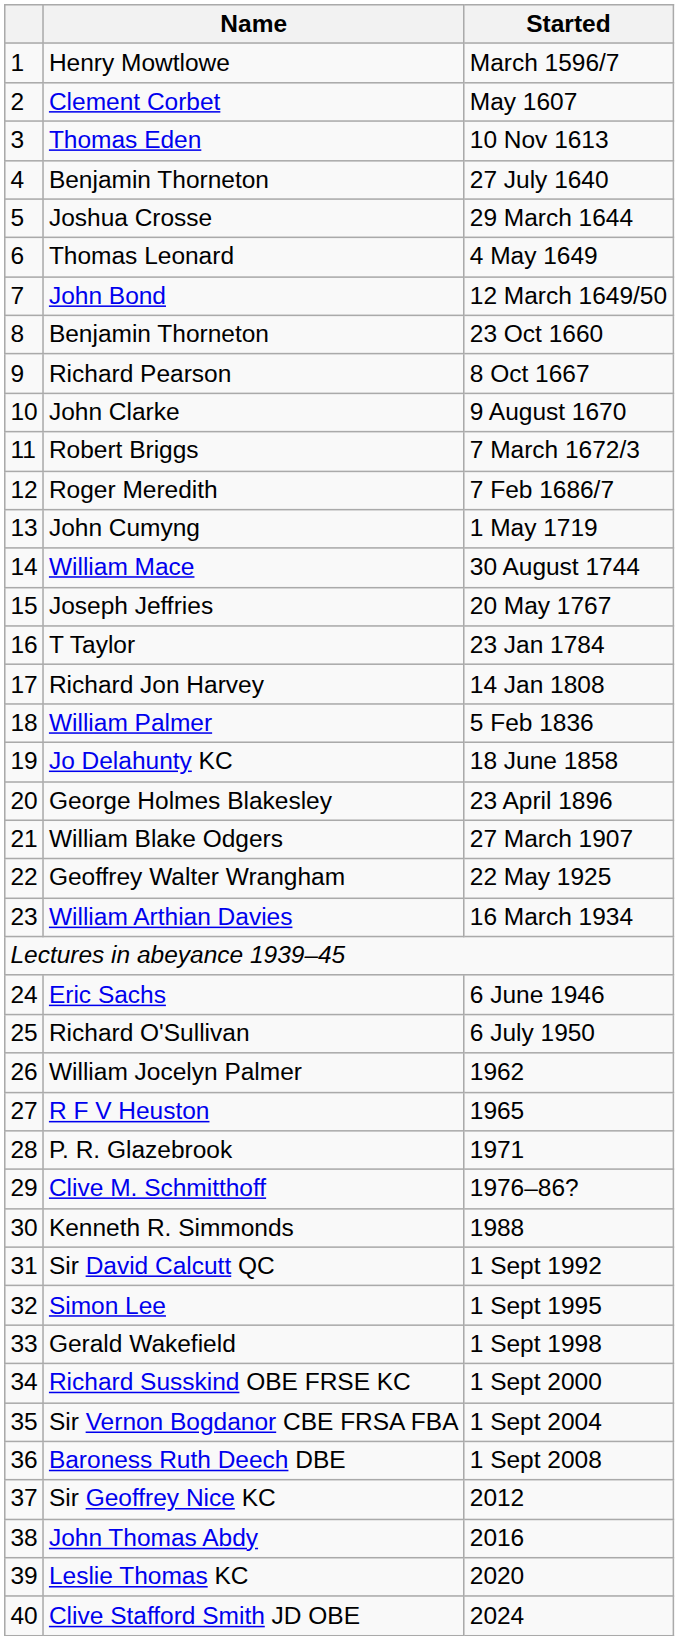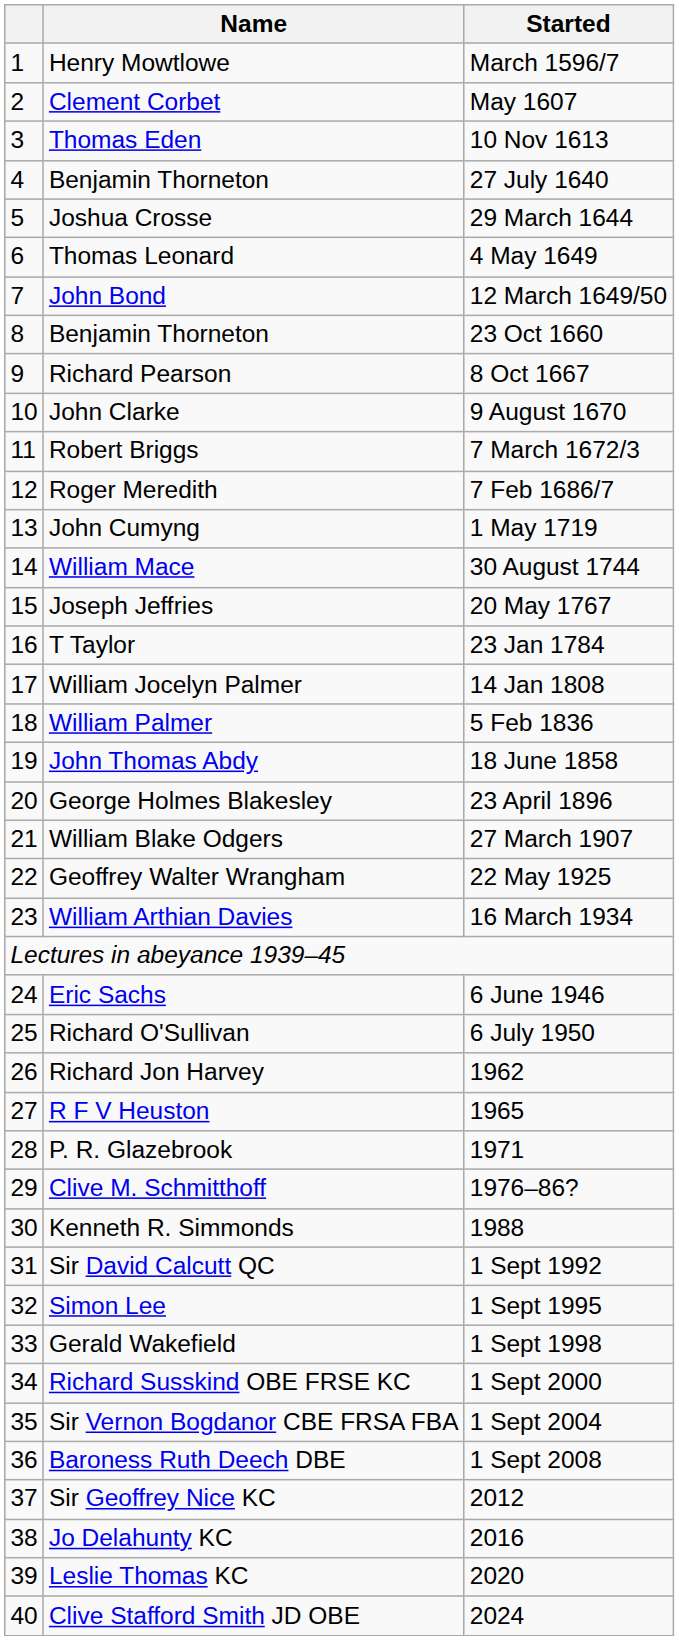14 Jan 1808 | Name: Richard Jon Harvey -> William Jocelyn Palmer
18 June 1858 | Name: Jo Delahunty KC -> John Thomas Abdy
1962 | Name: William Jocelyn Palmer -> Richard Jon Harvey
2016 | Name: John Thomas Abdy -> Jo Delahunty KC
